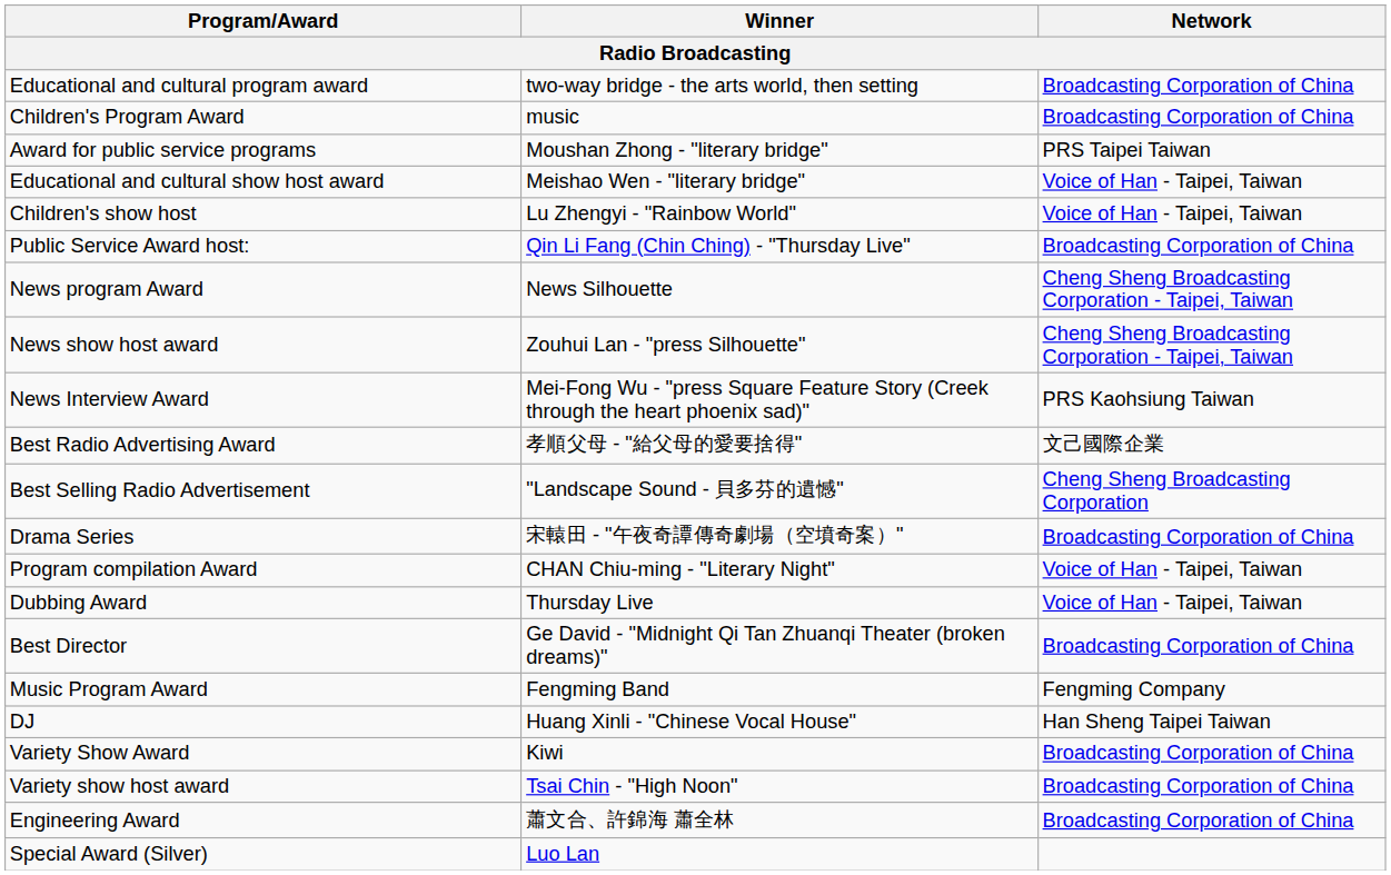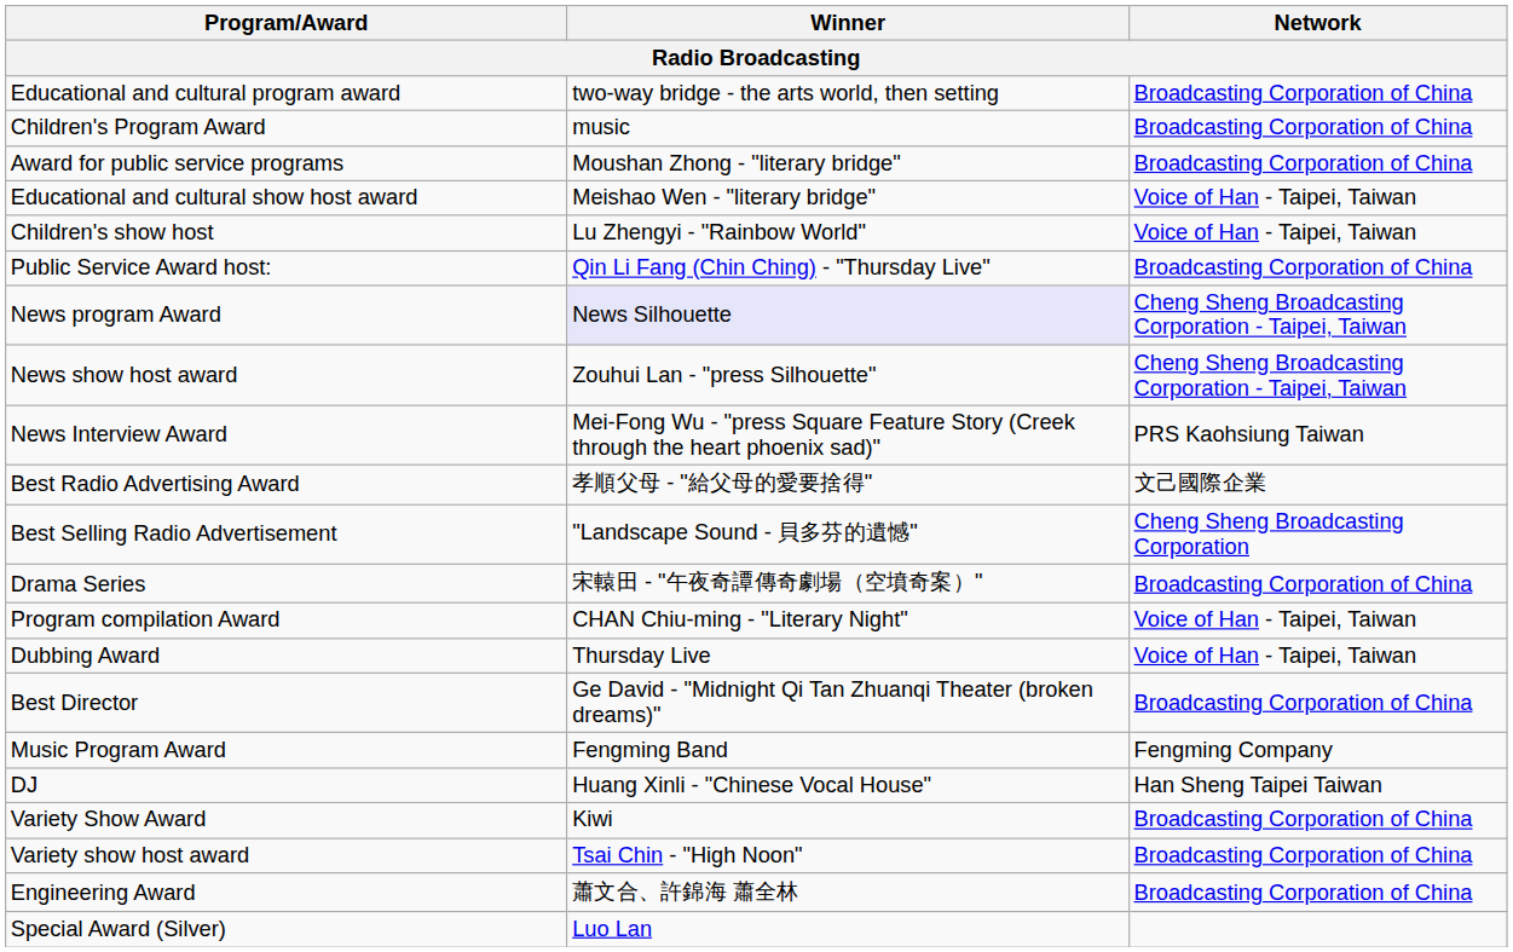Award for public service programs | Network: PRS Taipei Taiwan -> Broadcasting Corporation of China
News program Award | Winner: no background -> lavender background
